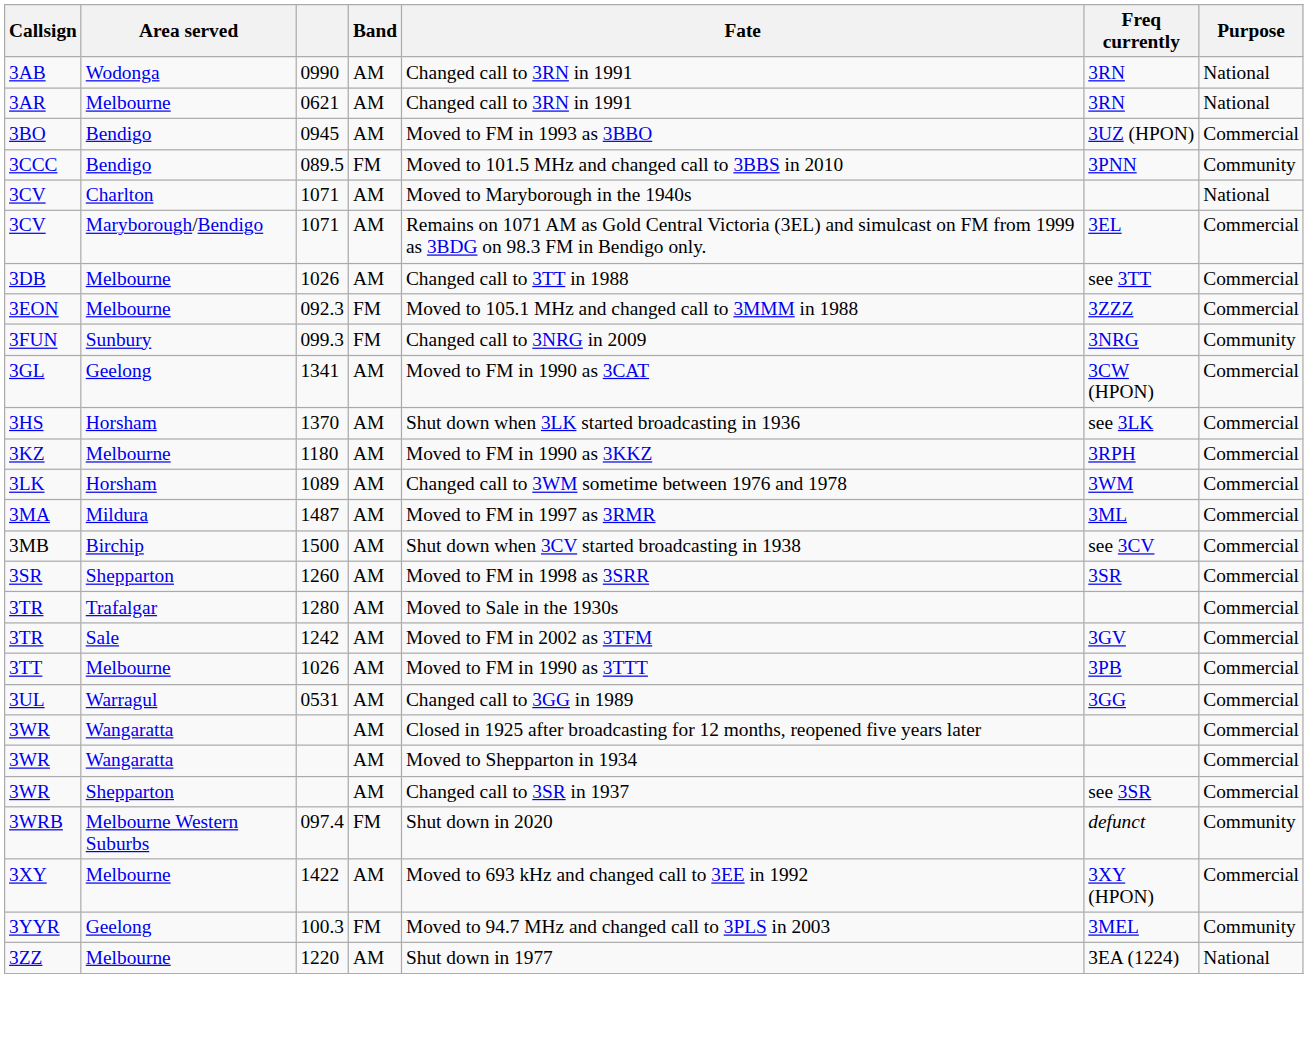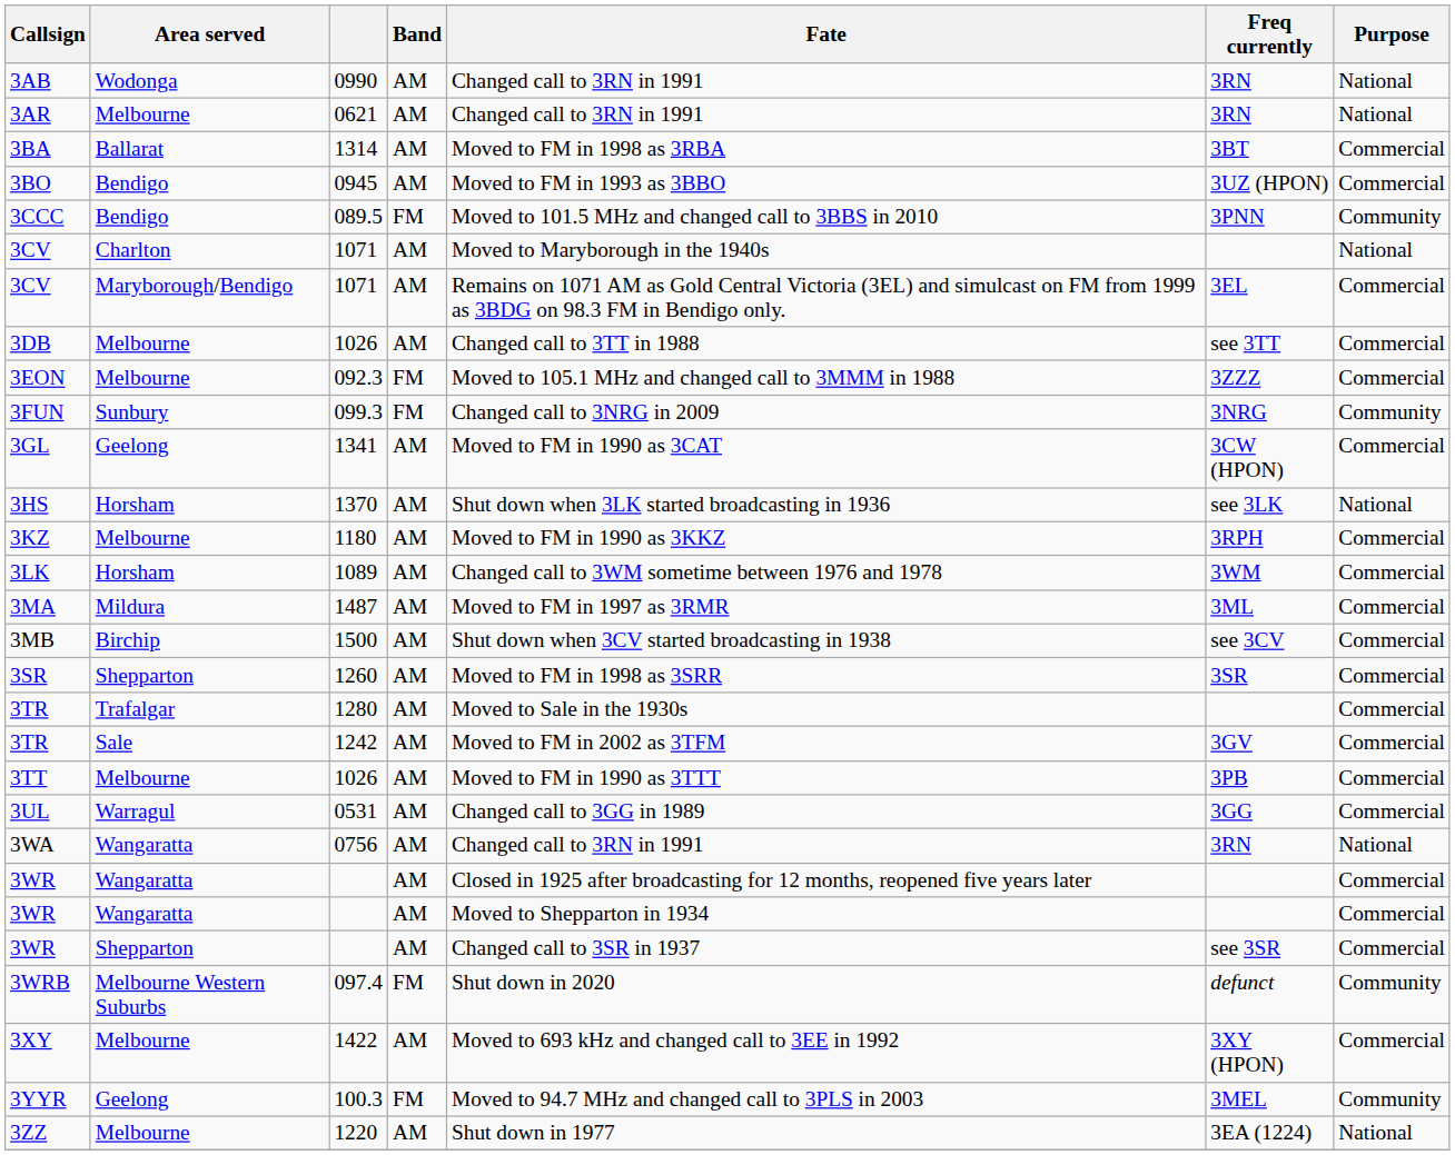+ row: 3BA | Ballarat | 1314 | AM | Moved to FM in 1998 as 3RBA | 3BT | Commercial
3HS | Purpose: Commercial -> National
+ row: 3WA | Wangaratta | 0756 | AM | Changed call to 3RN in 1991 | 3RN | National
